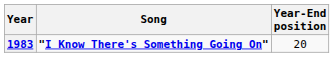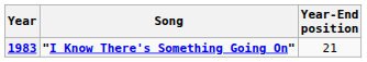1983 | Year-End position: 20 -> 21
